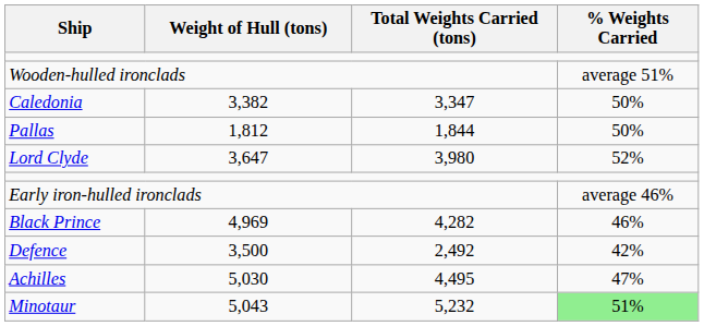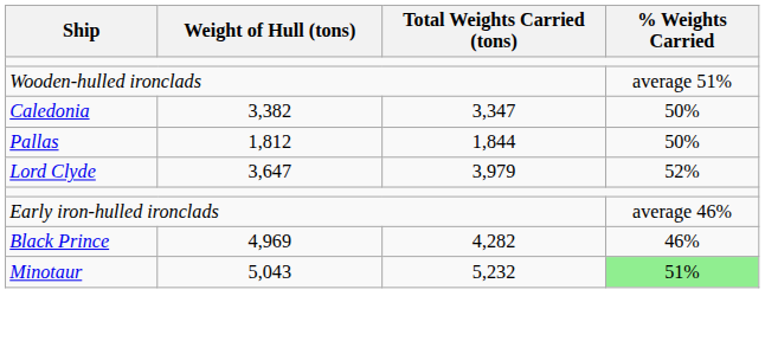Lord Clyde | Total Weights Carried (tons): 3,980 -> 3,979
- row: Defence | 3,500 | 2,492 | 42%
- row: Achilles | 5,030 | 4,495 | 47%
